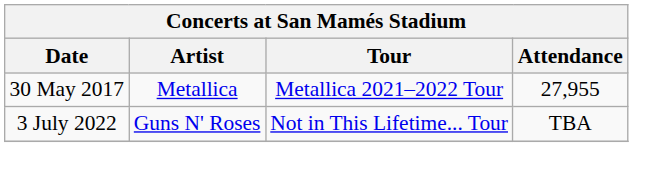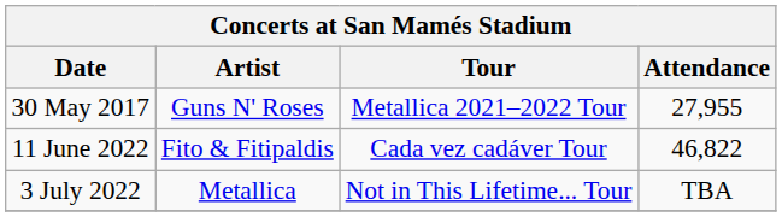30 May 2017 | Artist: Metallica -> Guns N' Roses
+ row: 11 June 2022 | Fito & Fitipaldis | Cada vez cadáver Tour | 46,822
3 July 2022 | Artist: Guns N' Roses -> Metallica
